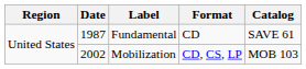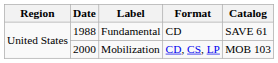Fundamental | Date: 1987 -> 1988
Mobilization | Date: 2002 -> 2000
